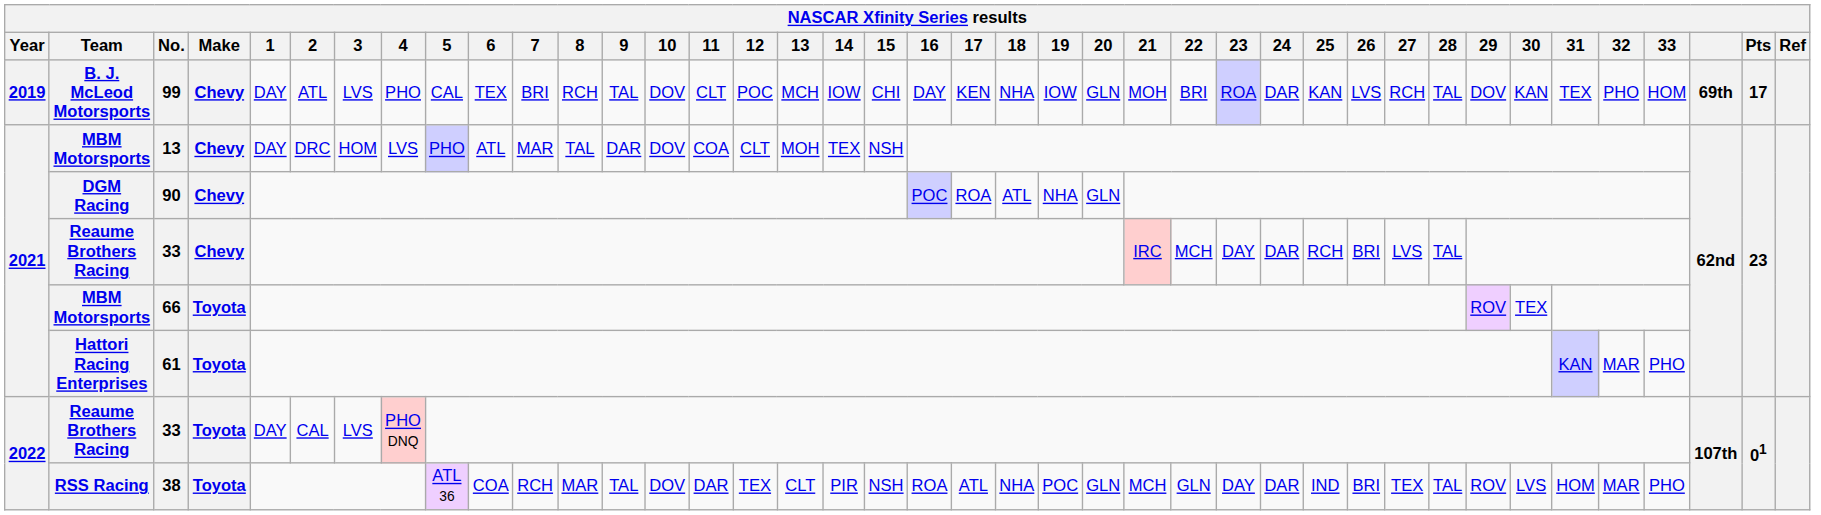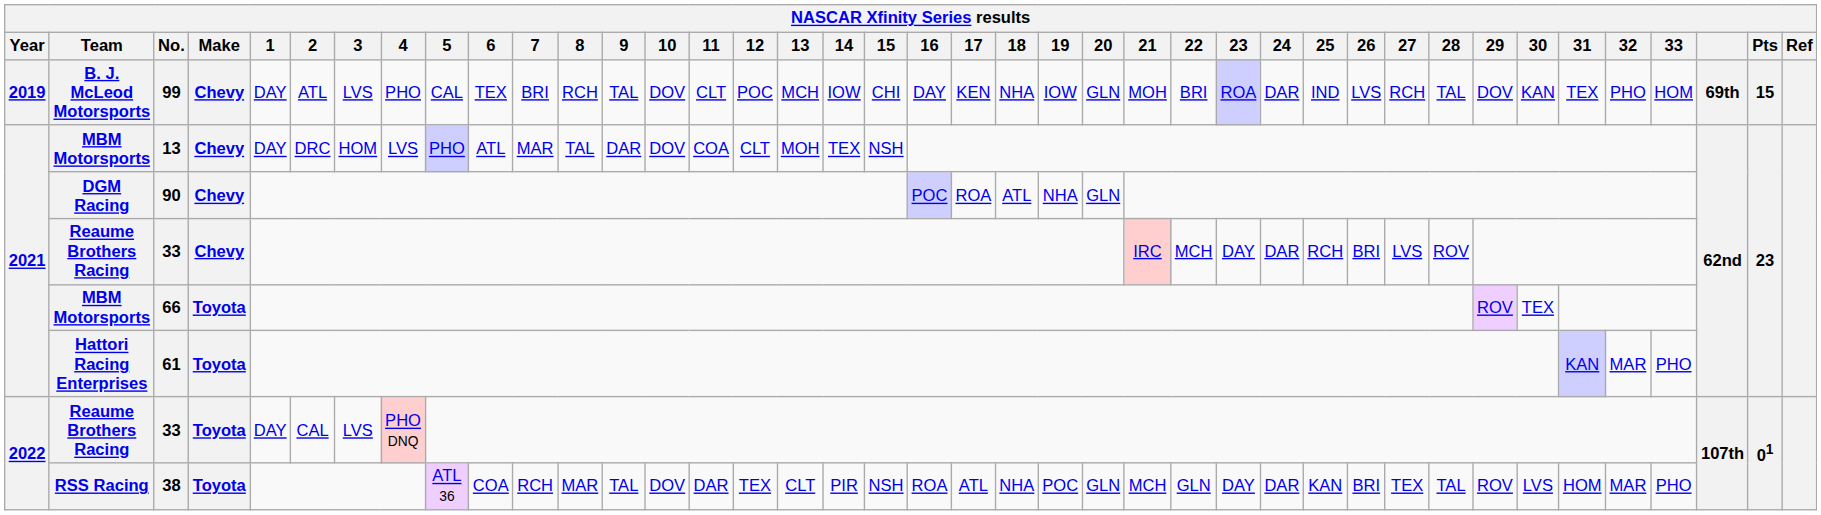99 | 25: KAN -> IND
99 | Pts: 17 -> 15
2021 / 33 | 28: TAL -> ROV
38 | 25: IND -> KAN
